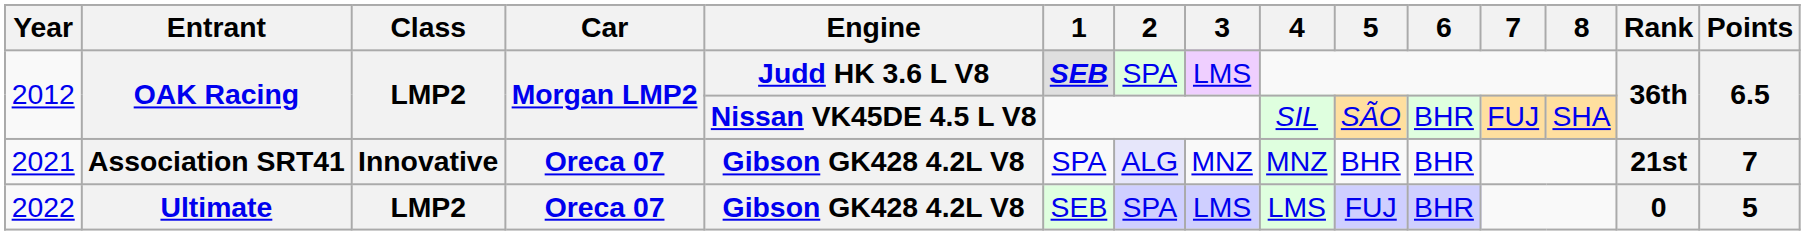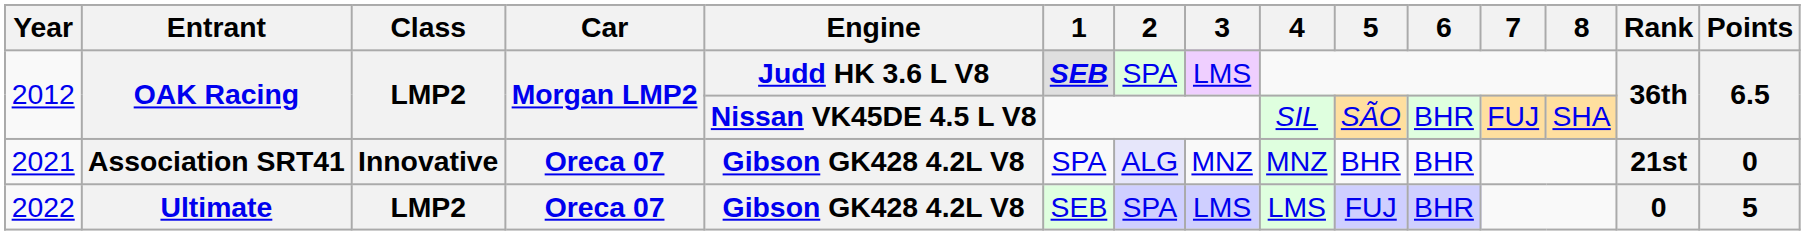2021 | Points: 7 -> 0
